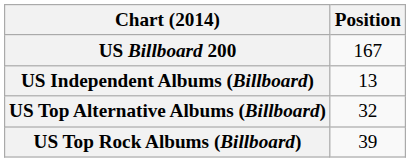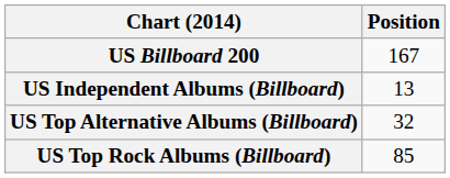US Top Rock Albums (Billboard) | Position: 39 -> 85
